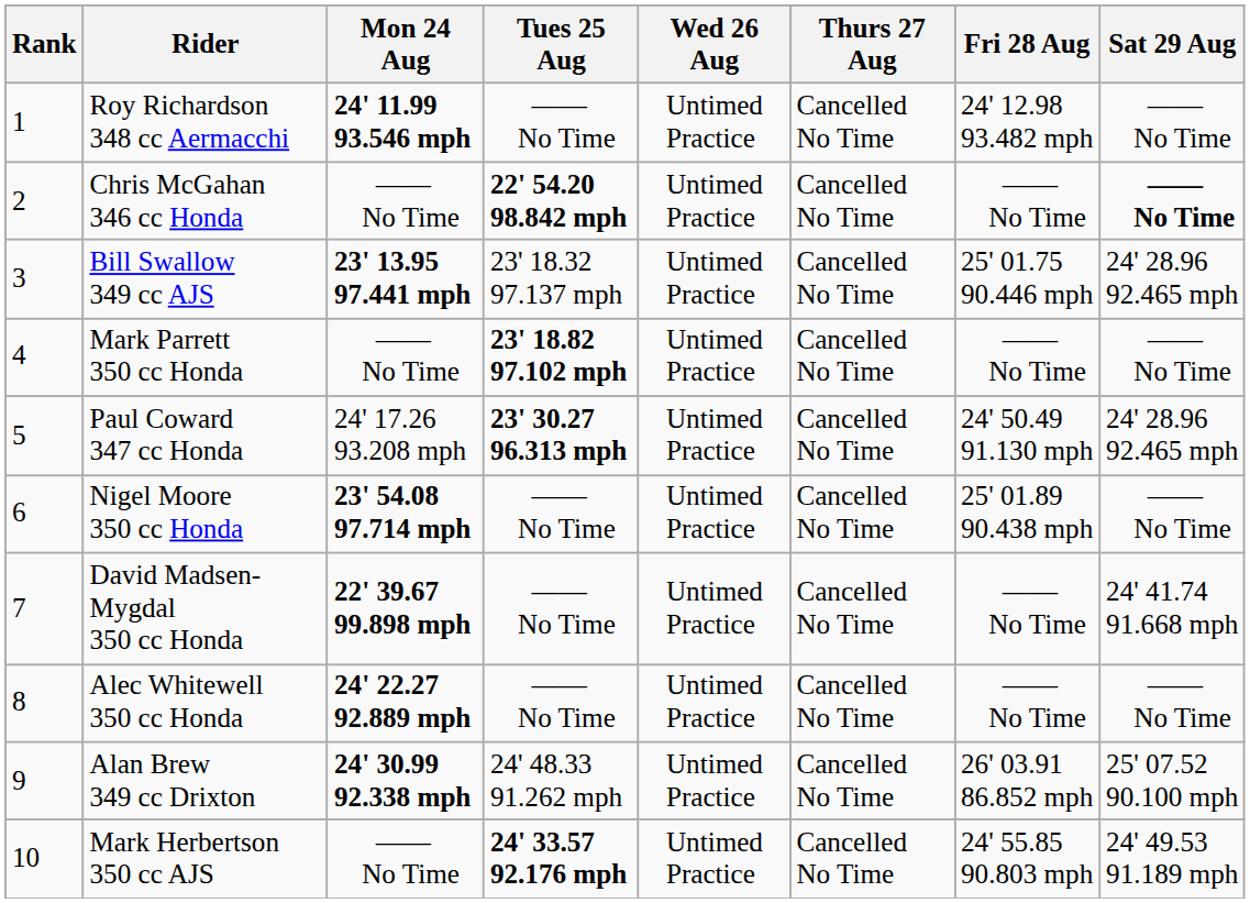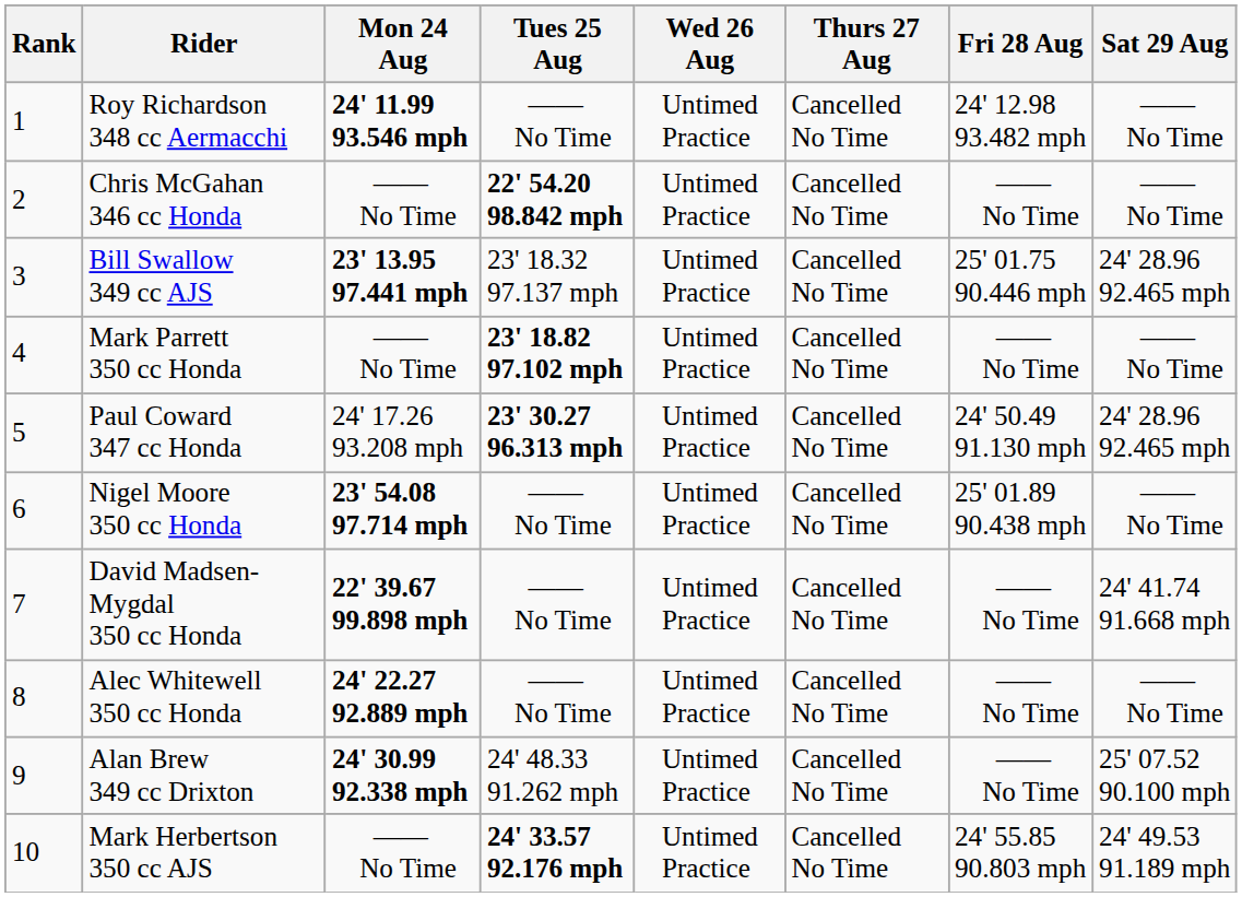Chris McGahan 346 cc Honda | Sat 29 Aug: bold -> normal
Alan Brew 349 cc Drixton | Fri 28 Aug: 26' 03.91 86.852 mph -> —— No Time
